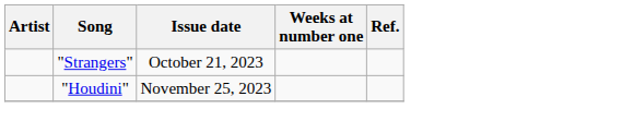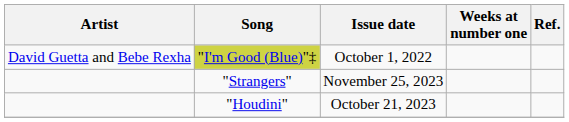+ row: David Guetta and Bebe Rexha | "I'm Good (Blue)"‡ | October 1, 2022
"Strangers" | Issue date: October 21, 2023 -> November 25, 2023
"Houdini" | Issue date: November 25, 2023 -> October 21, 2023
